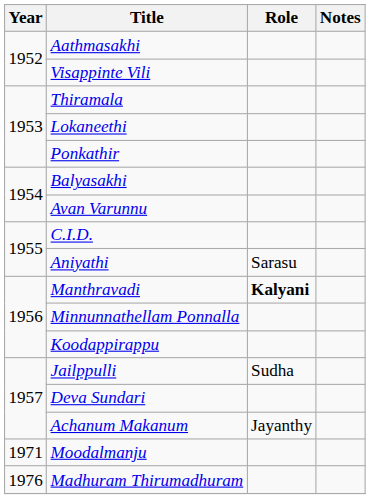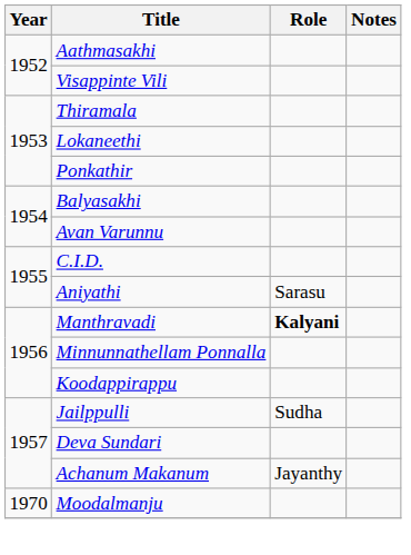Moodalmanju | Year: 1971 -> 1970
- row: 1976 | Madhuram Thirumadhuram
